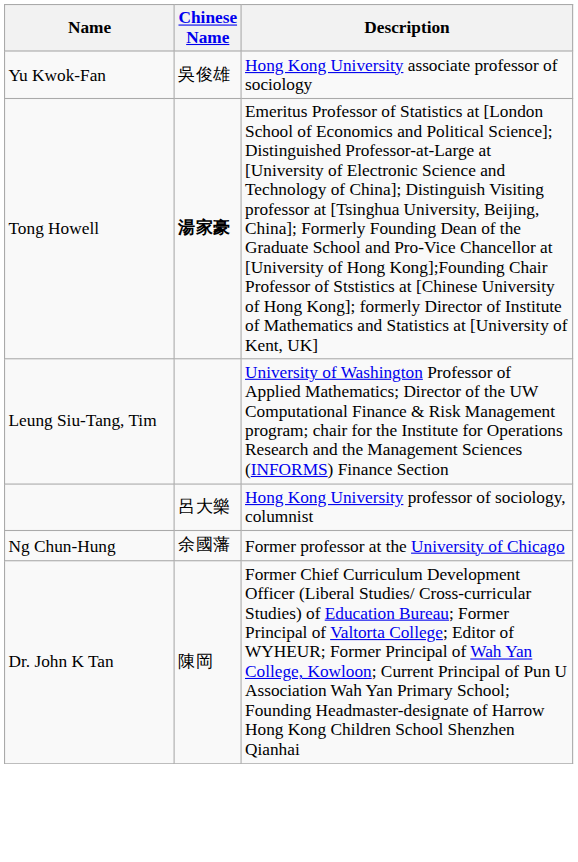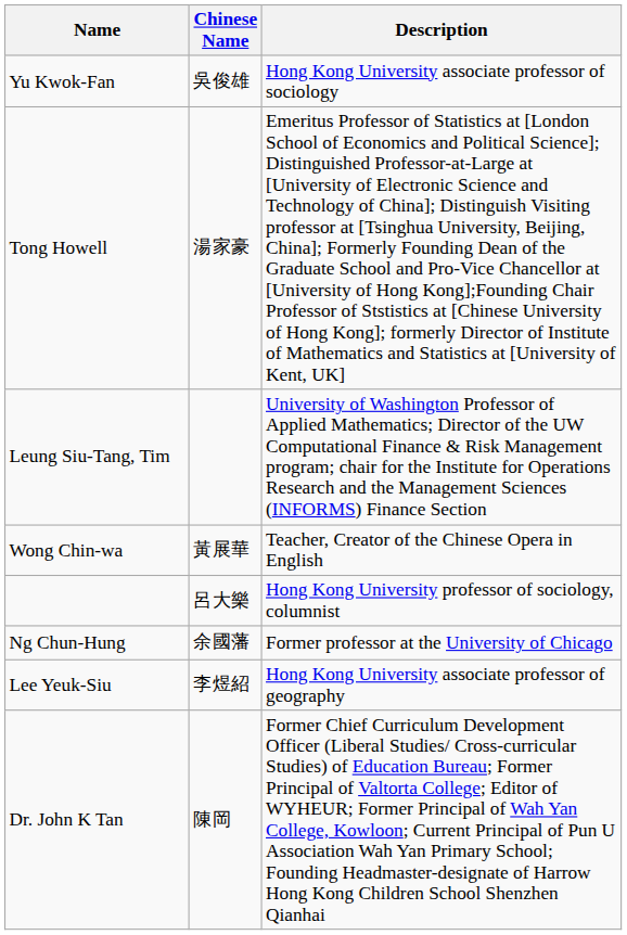Tong Howell | Chinese Name: bold -> normal
+ row: Wong Chin-wa | 黃展華 | Teacher, Creator of the Chinese Opera in English
+ row: Lee Yeuk-Siu | 李煜紹 | Hong Kong University associate professor of geography
